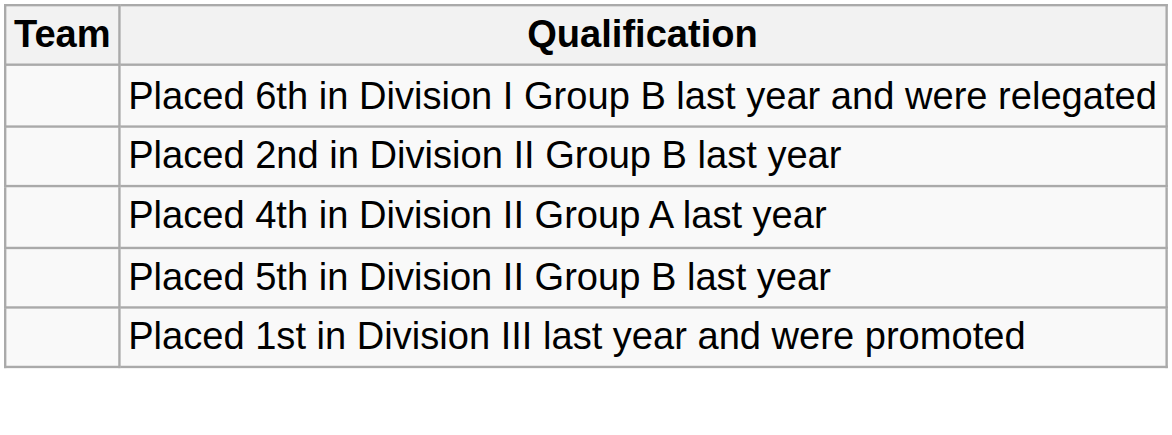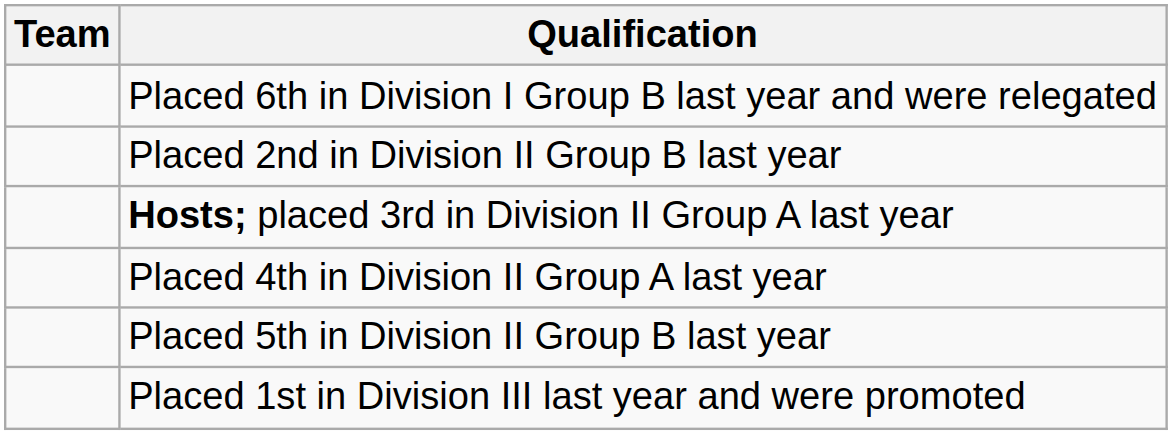+ row: Hosts; placed 3rd in Division II Group A last year
